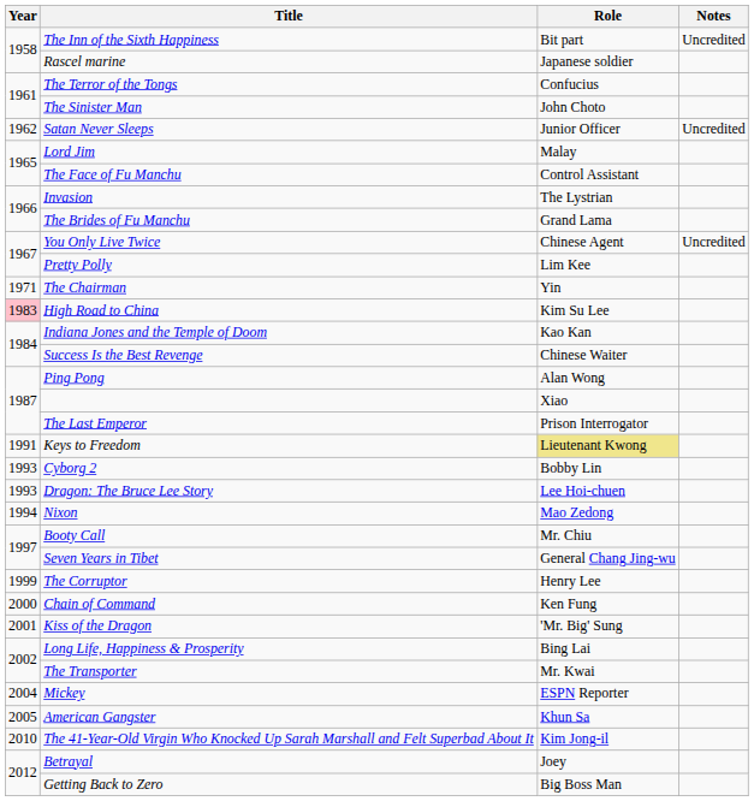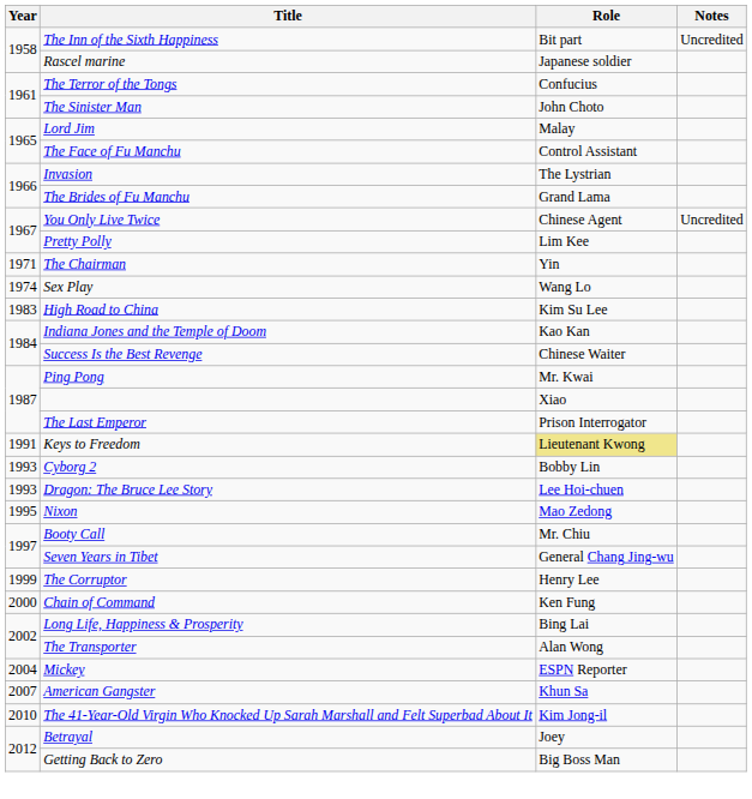- row: 1962 | Satan Never Sleeps | Junior Officer | Uncredited
+ row: 1974 | Sex Play | Wang Lo
High Road to China | Year: pink background -> no background
Ping Pong | Role: Alan Wong -> Mr. Kwai
Nixon | Year: 1994 -> 1995
- row: 2001 | Kiss of the Dragon | 'Mr. Big' Sung
The Transporter | Role: Mr. Kwai -> Alan Wong
American Gangster | Year: 2005 -> 2007
